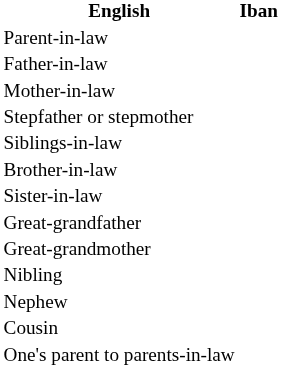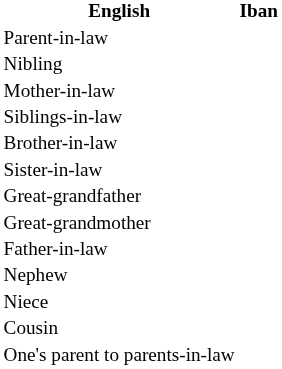rows swapped: Father-in-law <-> Nibling
- row: Stepfather or stepmother
+ row: Niece
